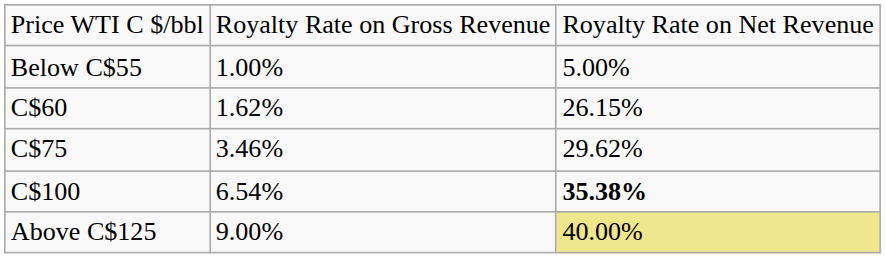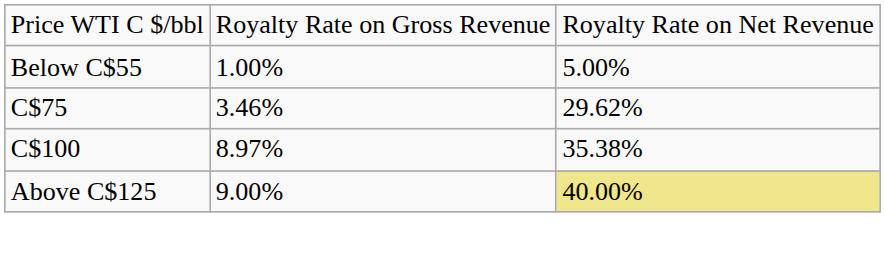- row: C$60 | 1.62% | 26.15%
C$100 | column 2: 6.54% -> 8.97%
C$100 | column 3: bold -> normal
